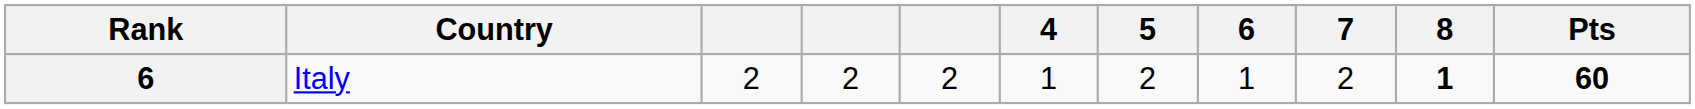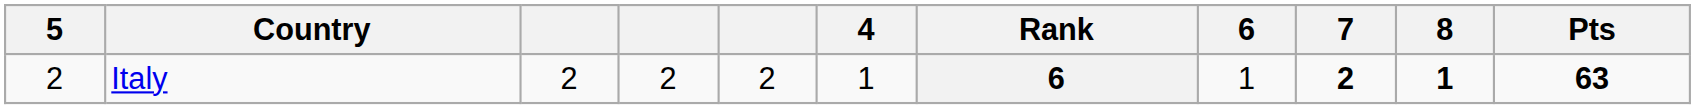columns swapped: Rank <-> 5
Italy | 7: normal -> bold
Italy | Pts: 60 -> 63
